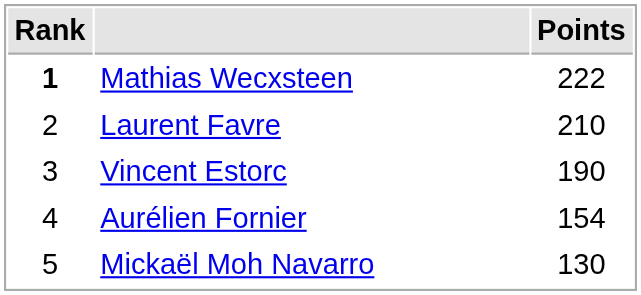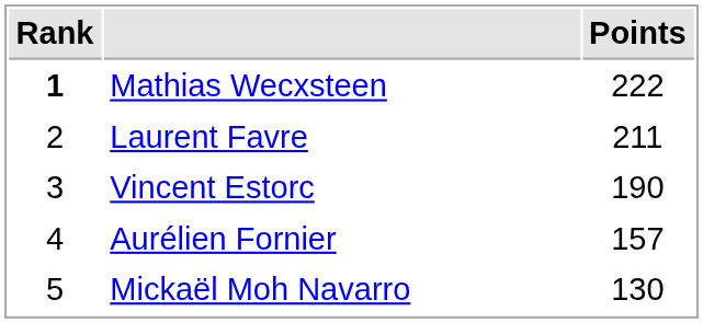Laurent Favre | Points: 210 -> 211
Aurélien Fornier | Points: 154 -> 157
